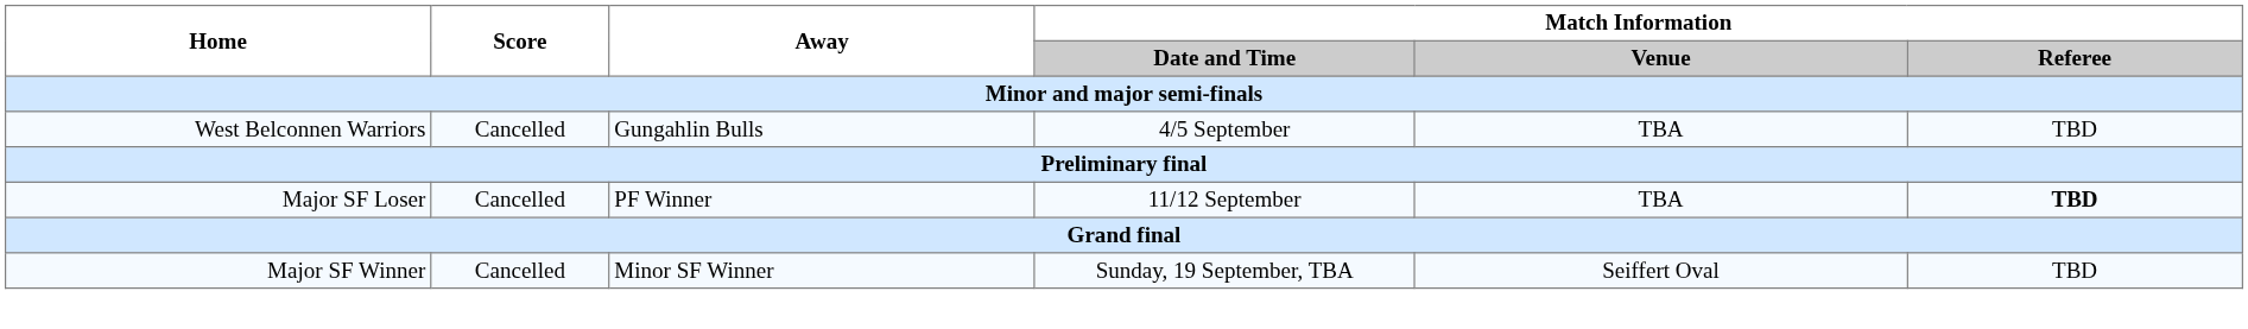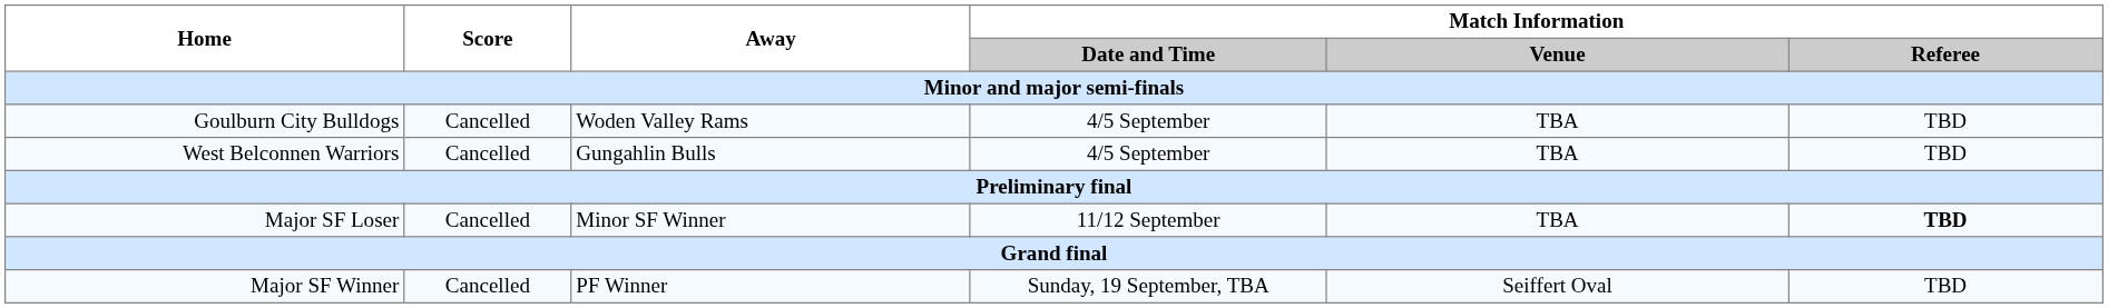+ row: Goulburn City Bulldogs | Cancelled | Woden Valley Rams | 4/5 September | TBA | TBD
Major SF Loser | Away: PF Winner -> Minor SF Winner
Major SF Winner | Away: Minor SF Winner -> PF Winner
